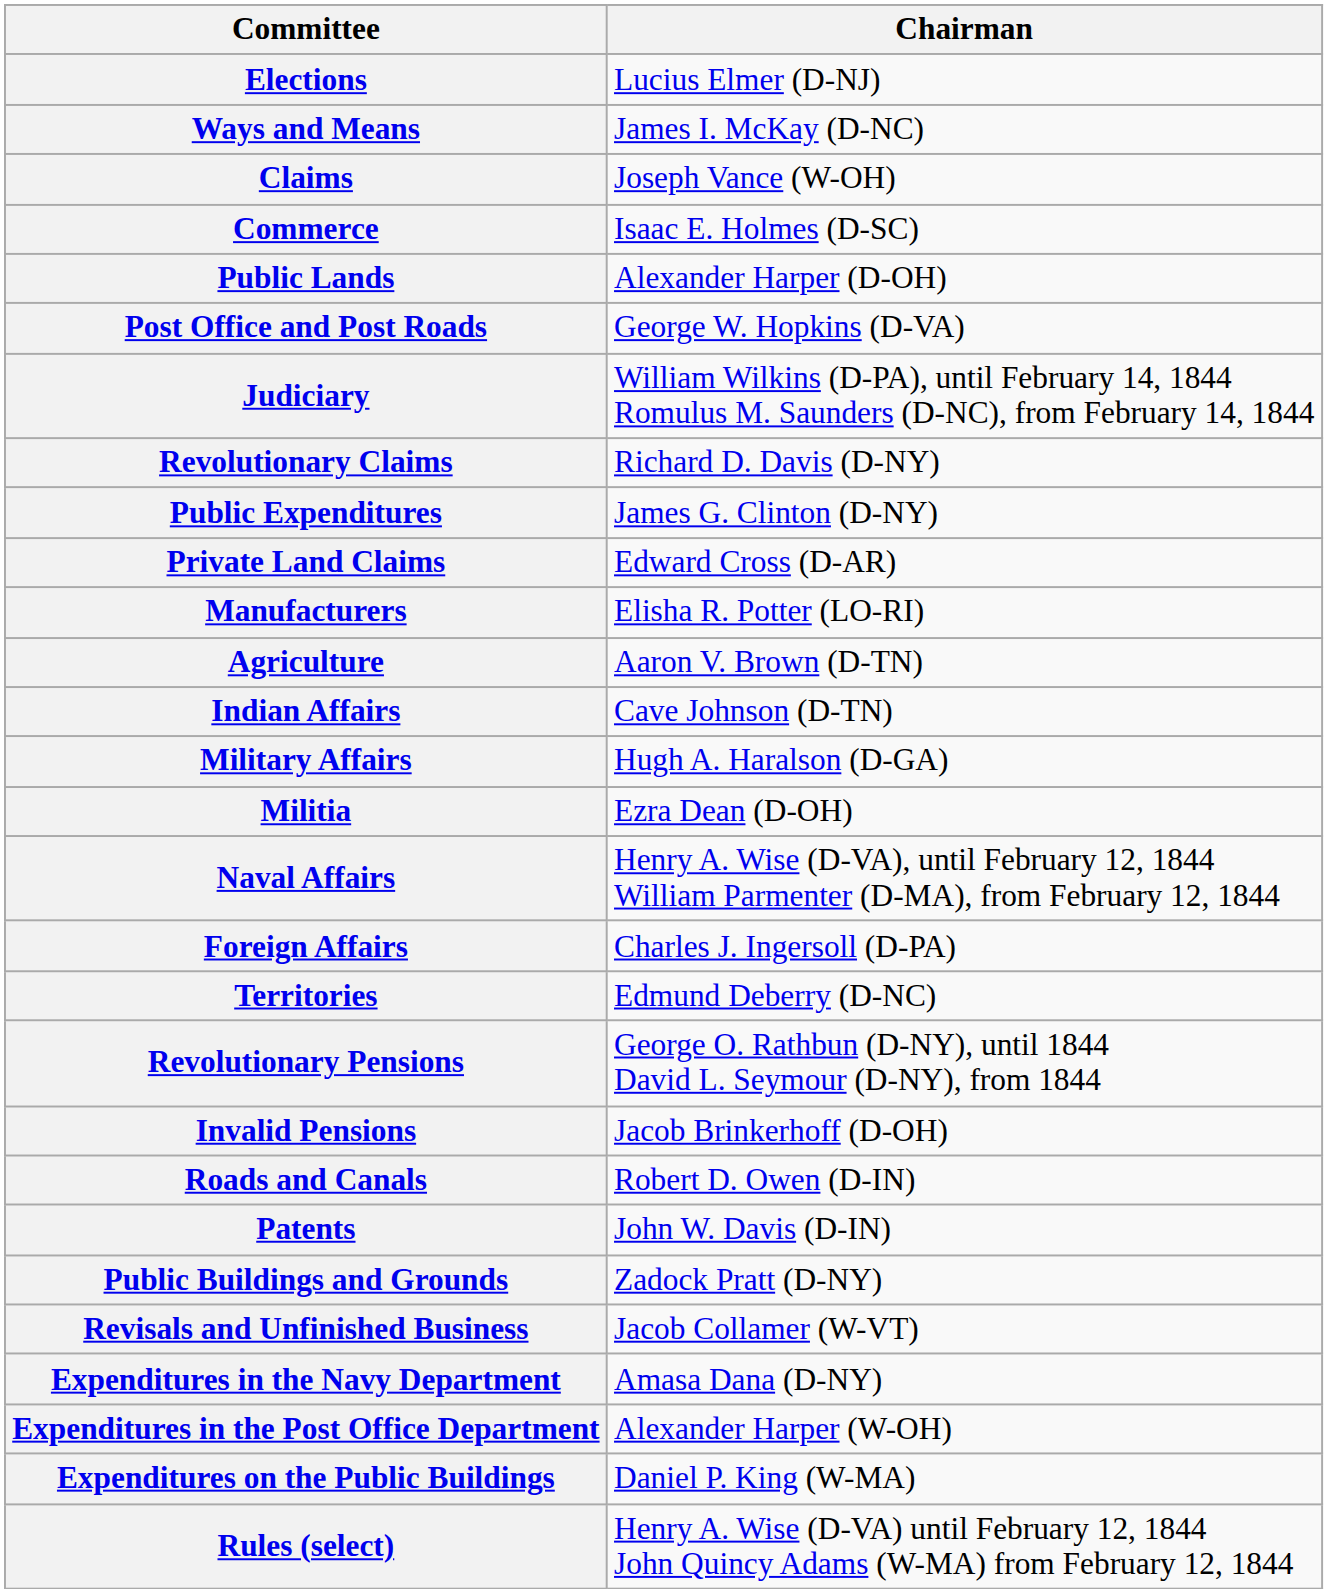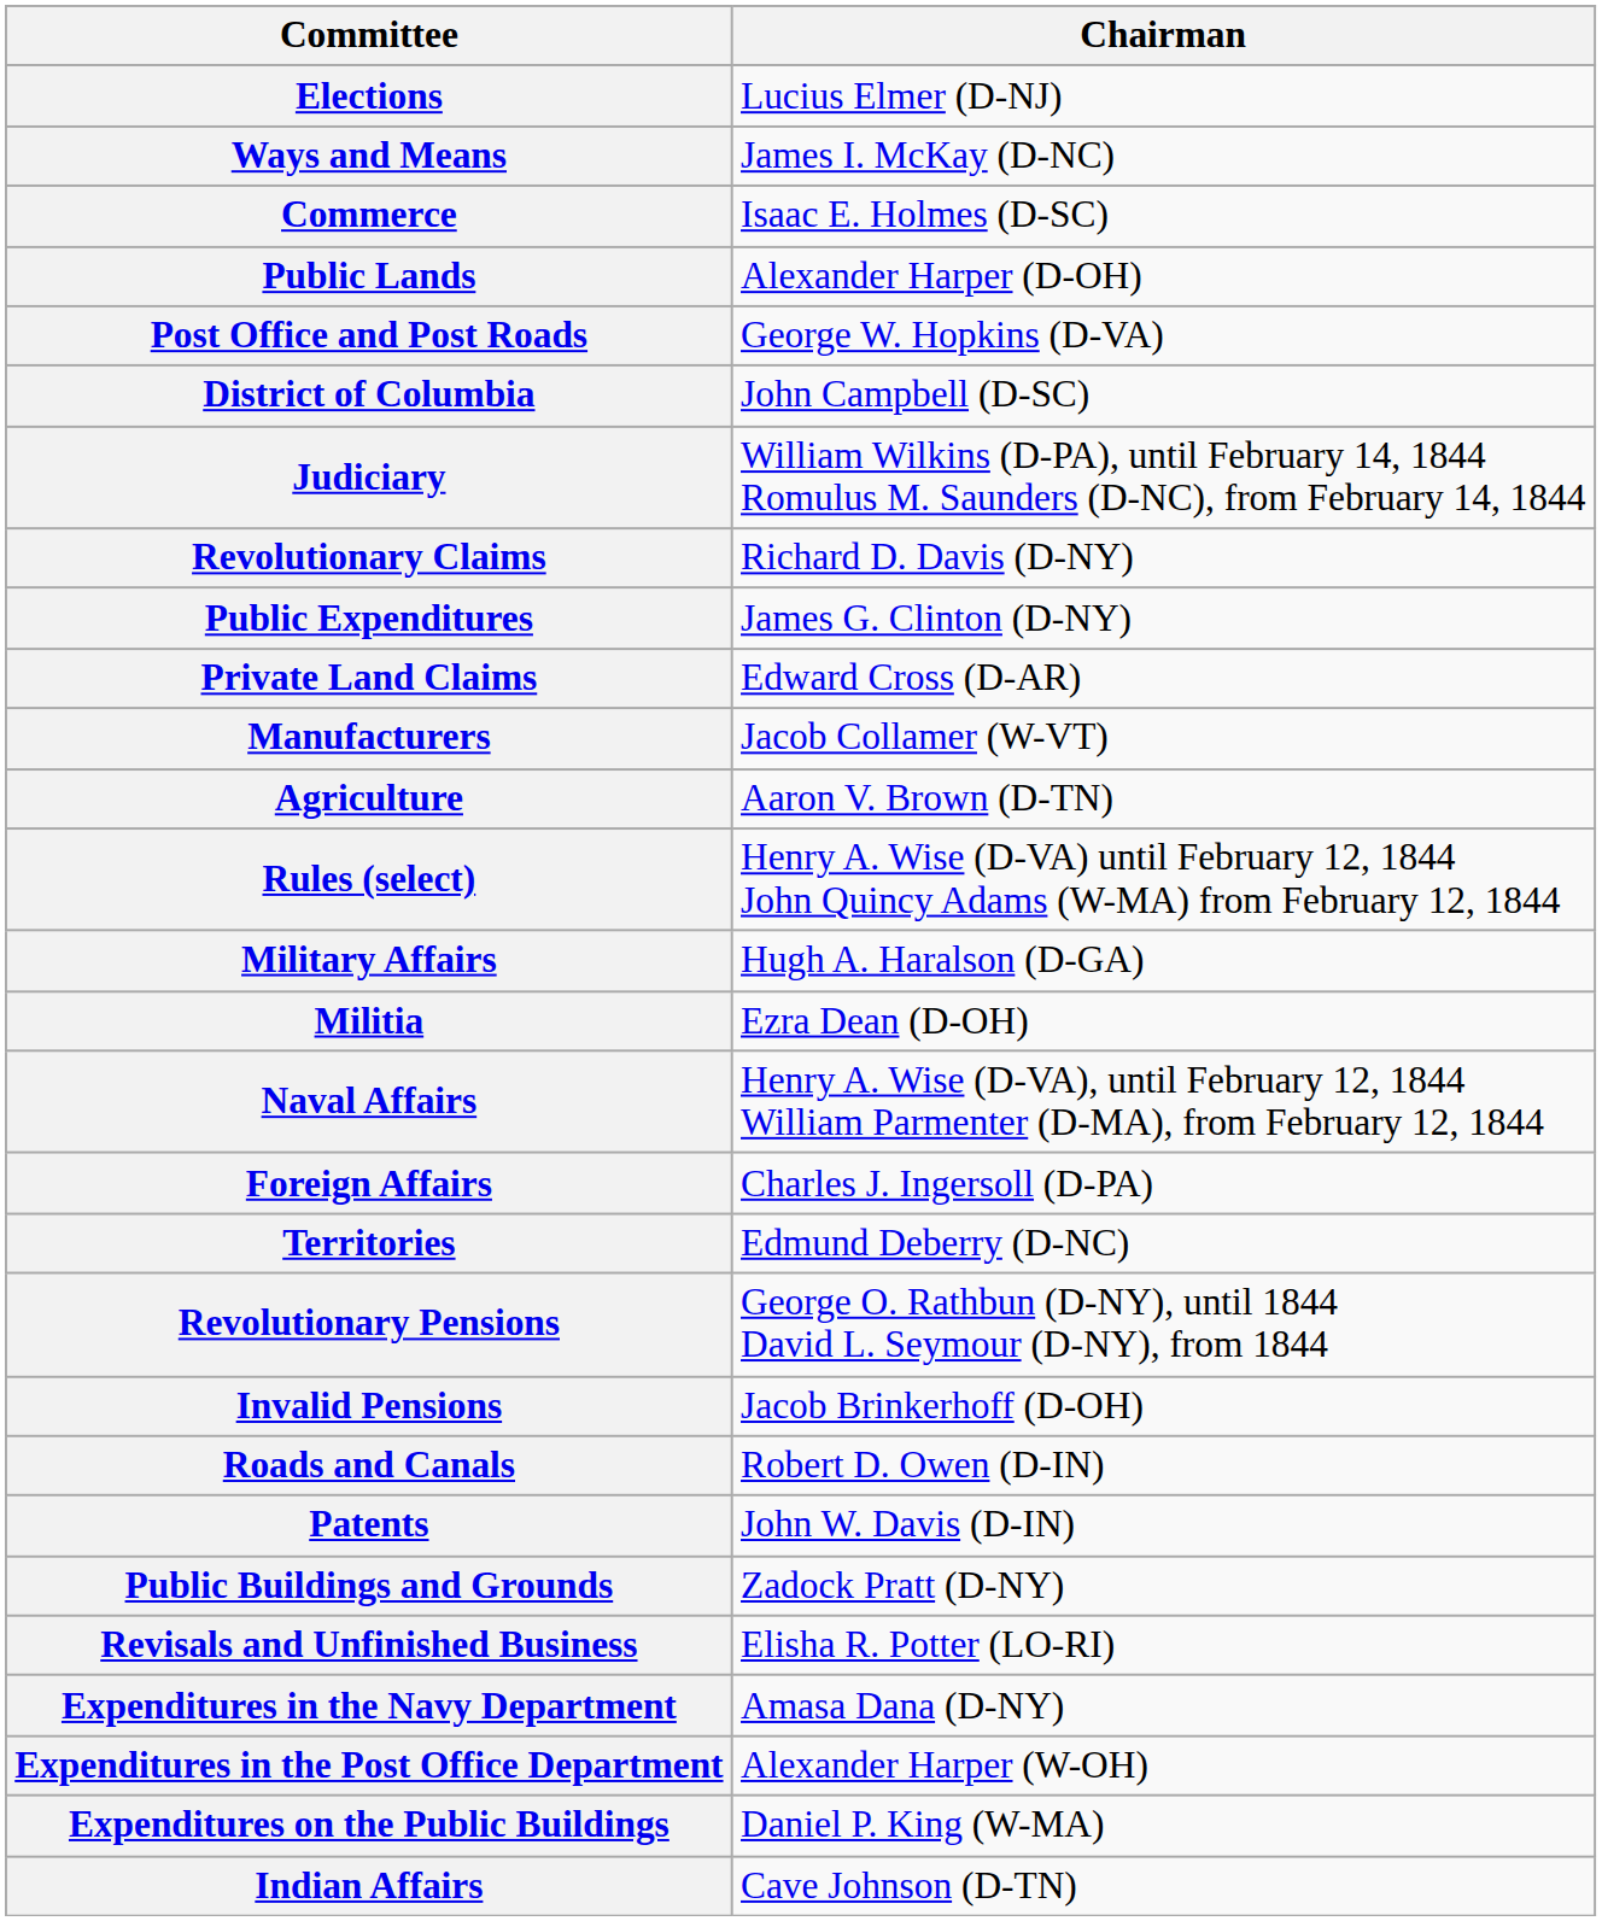- row: Claims | Joseph Vance (W-OH)
+ row: District of Columbia | John Campbell (D-SC)
Manufacturers | Chairman: Elisha R. Potter (LO-RI) -> Jacob Collamer (W-VT)
rows swapped: Indian Affairs <-> Rules (select)
Revisals and Unfinished Business | Chairman: Jacob Collamer (W-VT) -> Elisha R. Potter (LO-RI)
